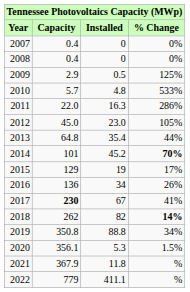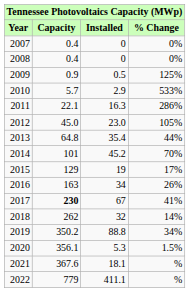2009 | Capacity: 2.9 -> 0.9
2010 | Installed: 4.8 -> 2.9
2011 | Capacity: 22.0 -> 22.1
2014 | % Change: bold -> normal
2016 | Capacity: 136 -> 163
2018 | Installed: 82 -> 32
2018 | % Change: bold -> normal
2019 | Capacity: 350.8 -> 350.2
2021 | Capacity: 367.9 -> 367.6
2021 | Installed: 11.8 -> 18.1
